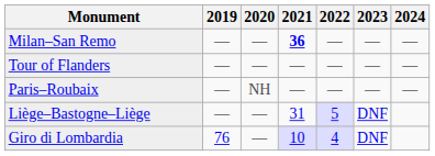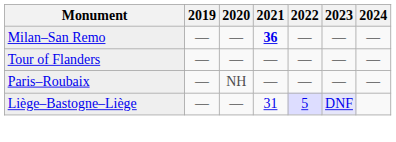Liège–Bastogne–Liège | 2023: no background -> lavender background
- row: Giro di Lombardia | 76 | — | 10 | 4 | DNF
